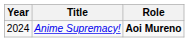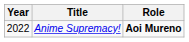Anime Supremacy! | Year: 2024 -> 2022
